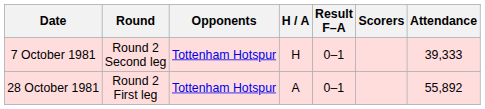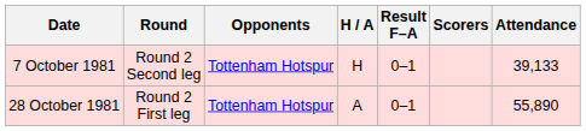7 October 1981 | Attendance: 39,333 -> 39,133
28 October 1981 | Attendance: 55,892 -> 55,890
